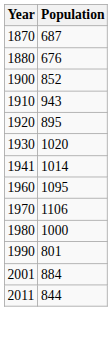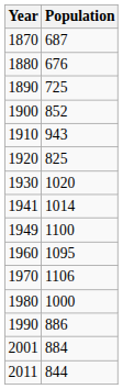+ row: 1890 | 725
1920 | Population: 895 -> 825
+ row: 1949 | 1100
1990 | Population: 801 -> 886
